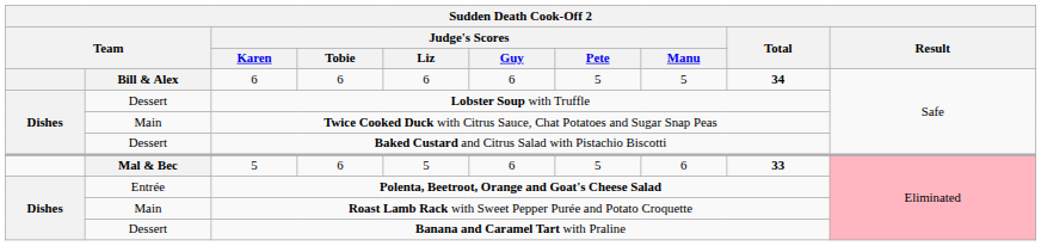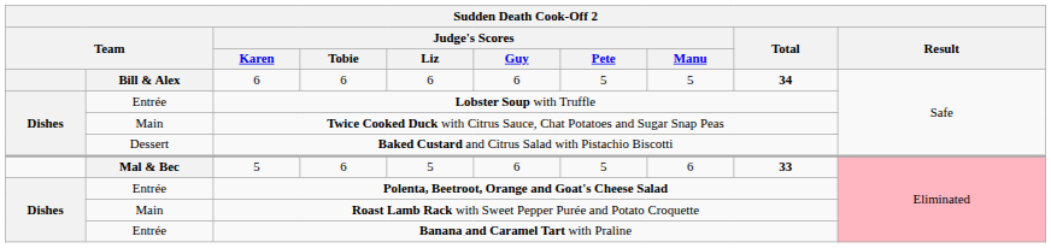Lobster Soup with Truffle | column 2: Dessert -> Entrée
Banana and Caramel Tart with Praline | column 2: Dessert -> Entrée
